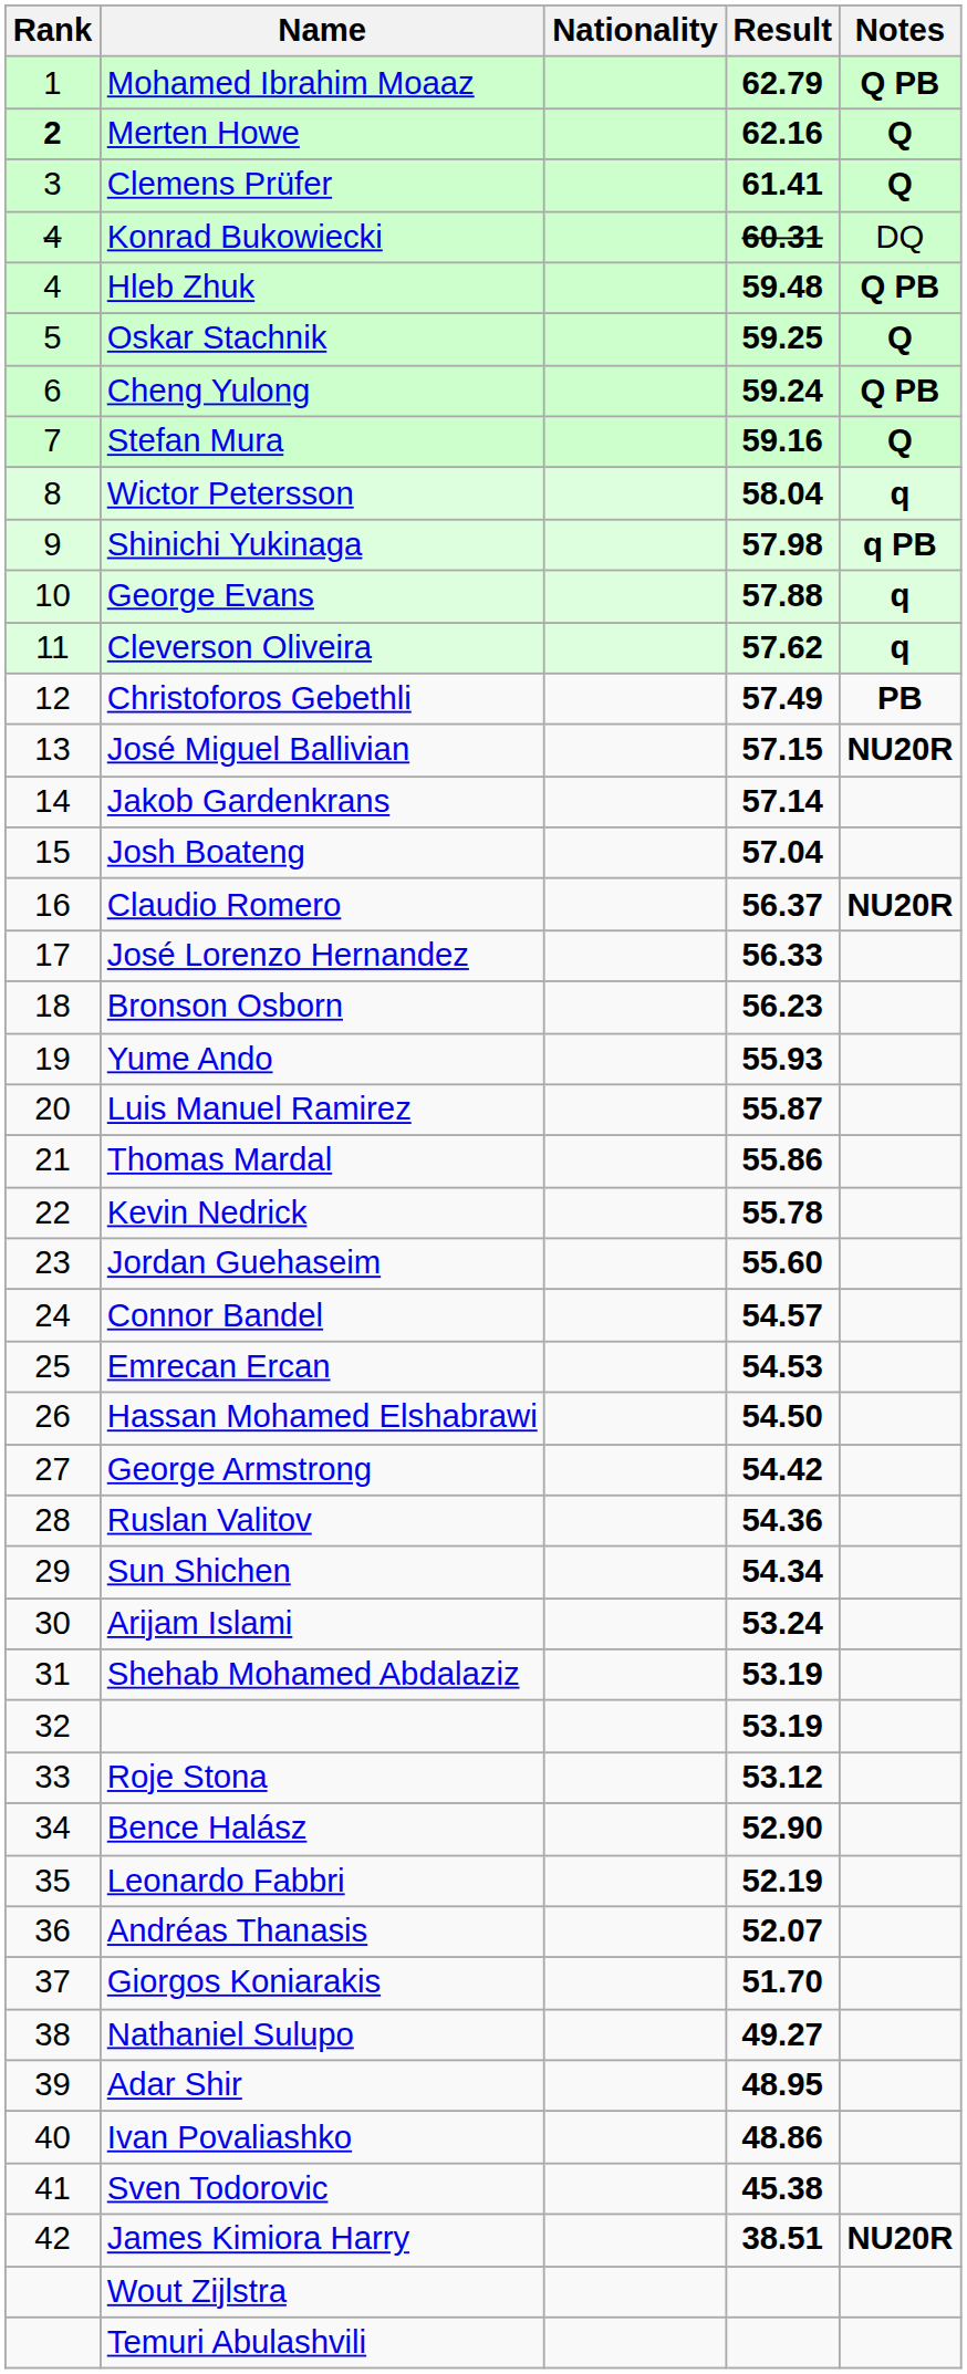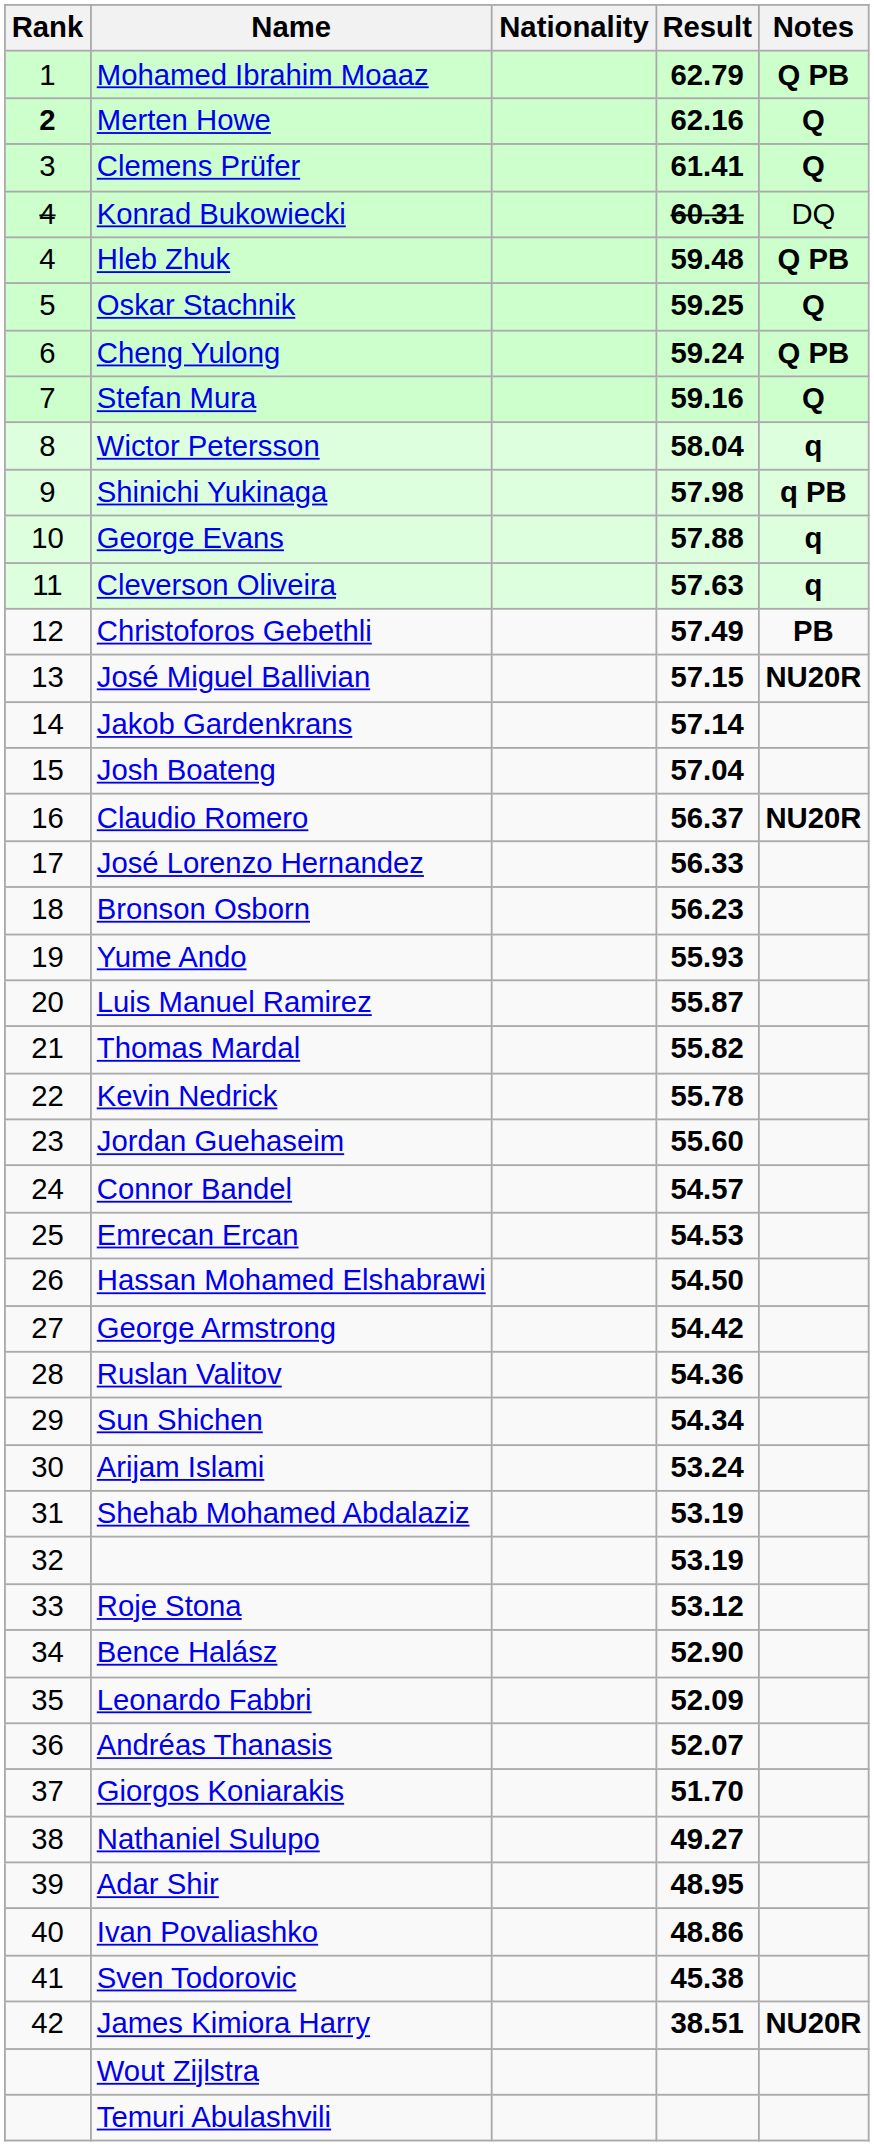Cleverson Oliveira | Result: 57.62 -> 57.63
Thomas Mardal | Result: 55.86 -> 55.82
Leonardo Fabbri | Result: 52.19 -> 52.09
